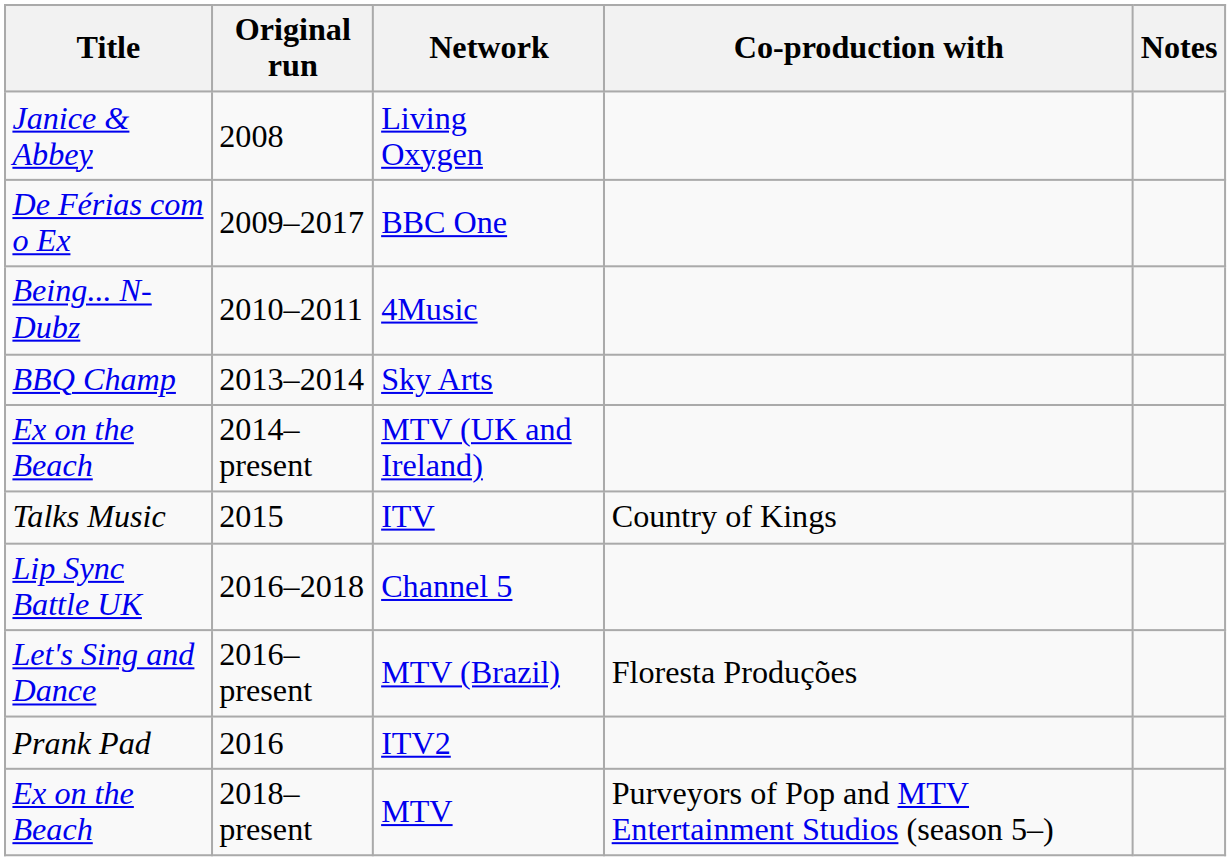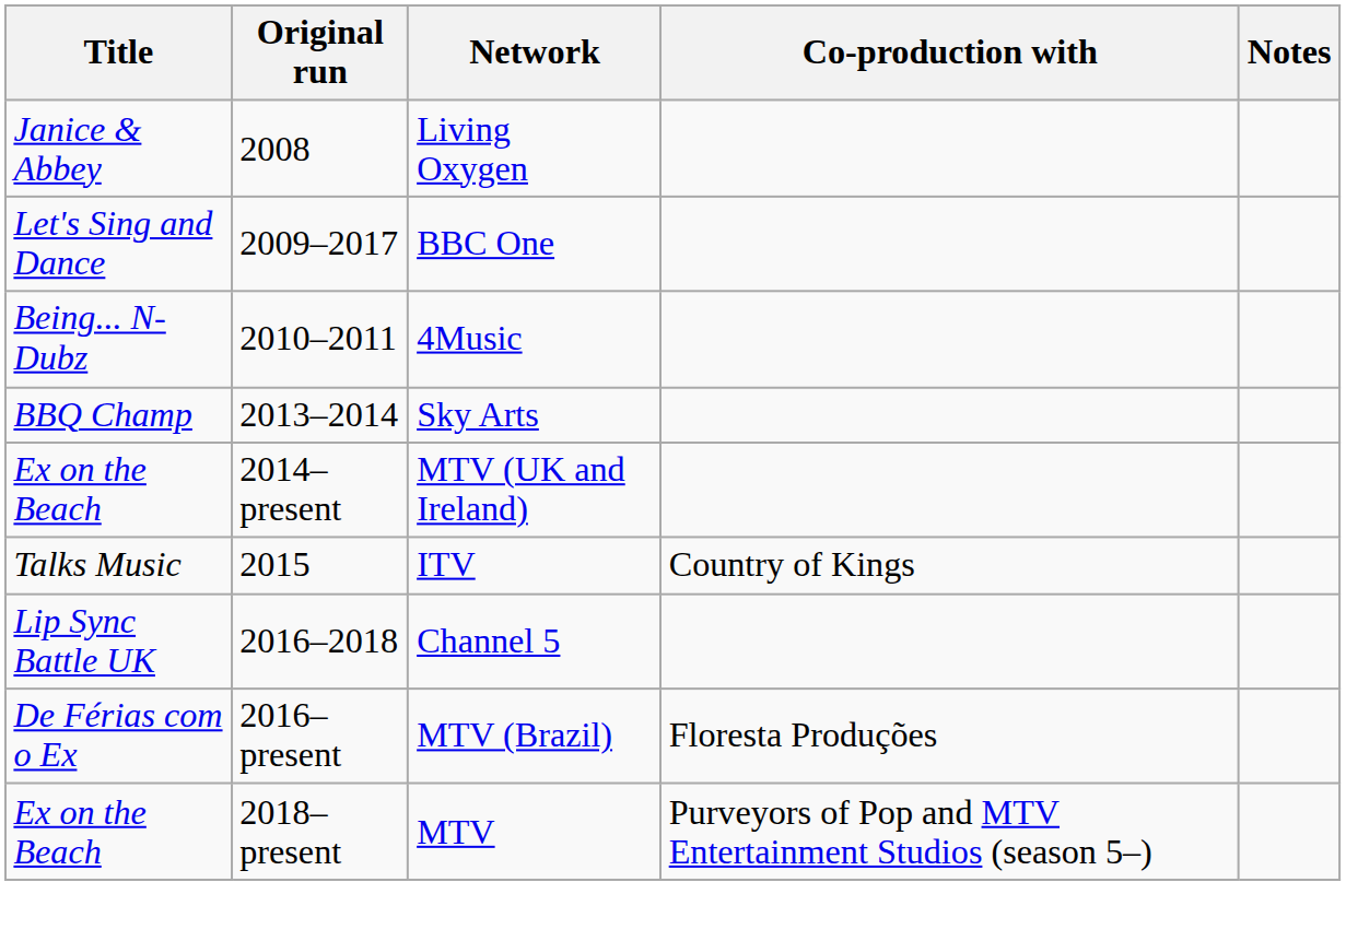BBC One | Title: De Férias com o Ex -> Let's Sing and Dance
MTV (Brazil) | Title: Let's Sing and Dance -> De Férias com o Ex
- row: Prank Pad | 2016 | ITV2
